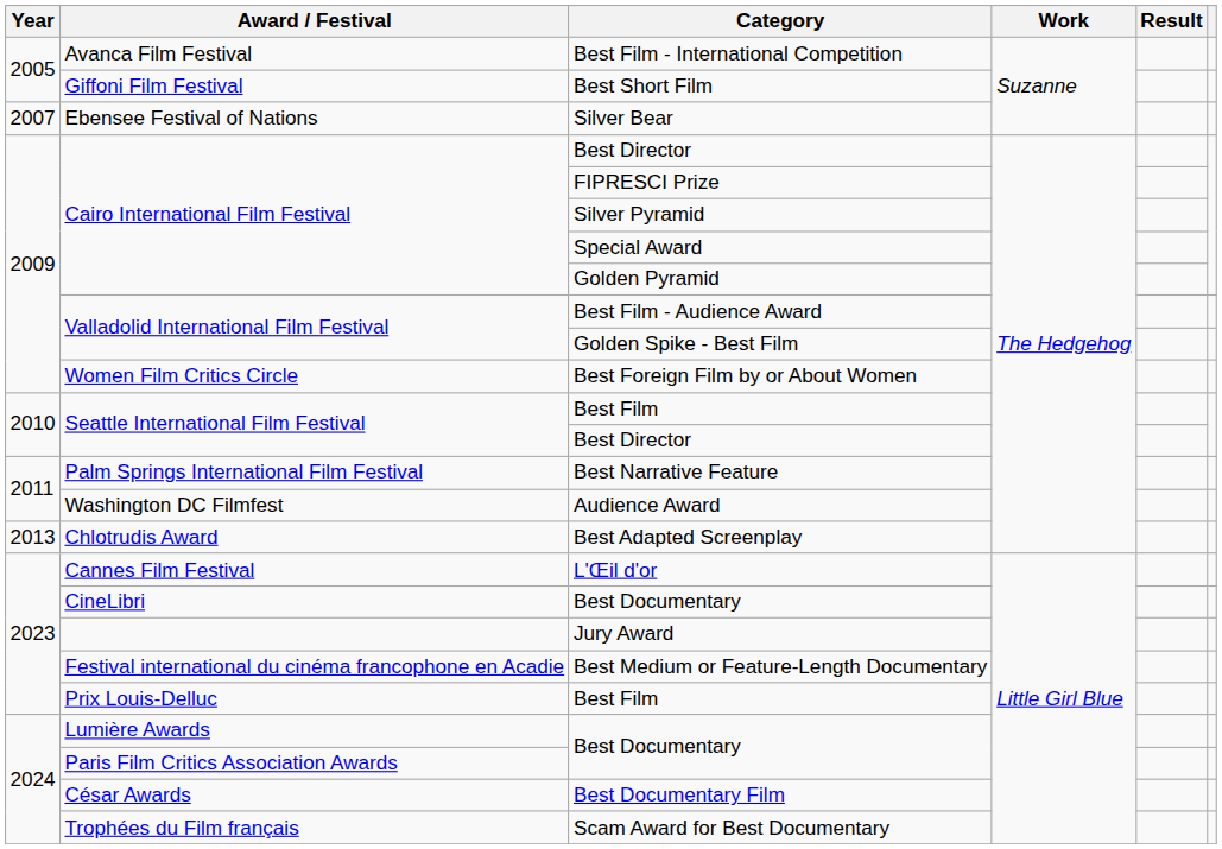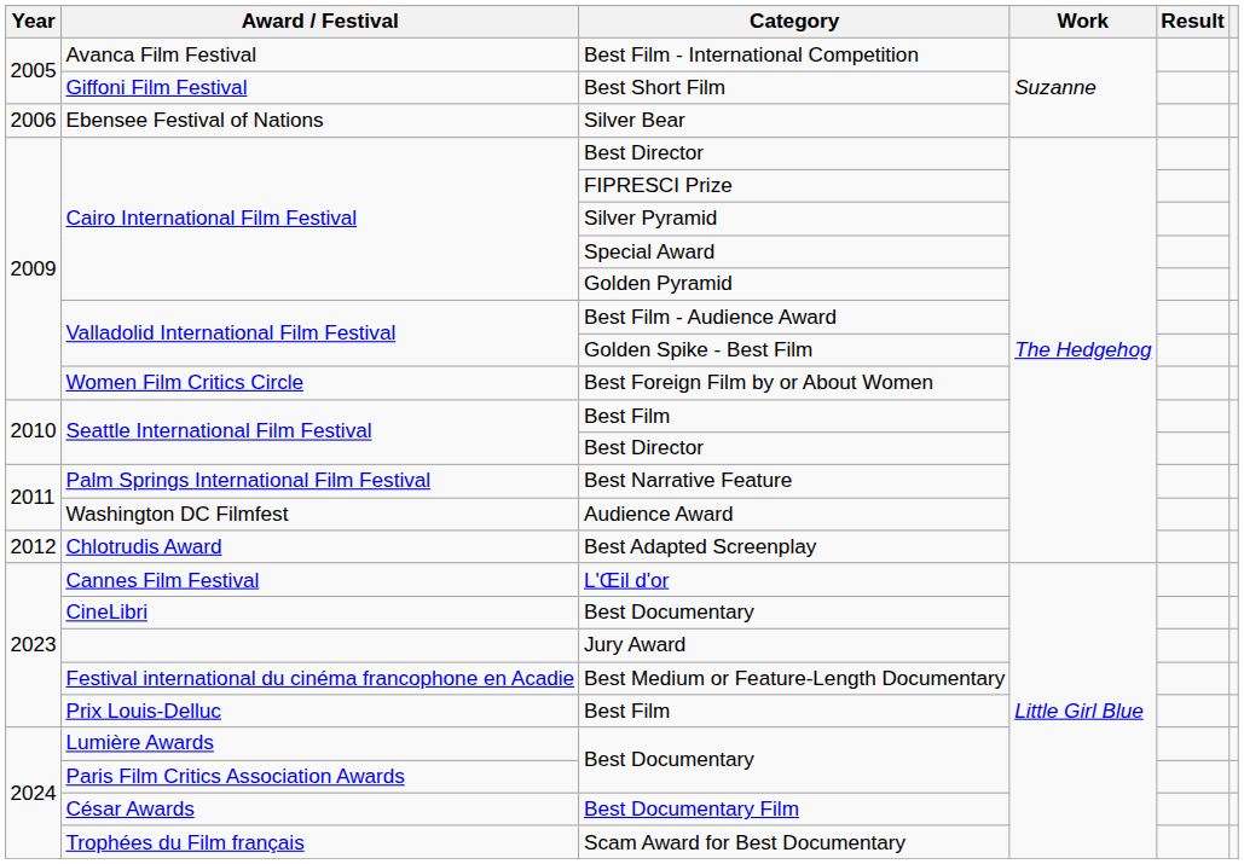Silver Bear | Year: 2007 -> 2006
Best Adapted Screenplay | Year: 2013 -> 2012
